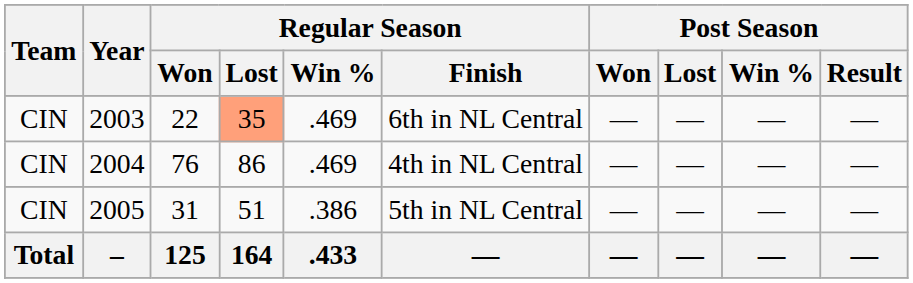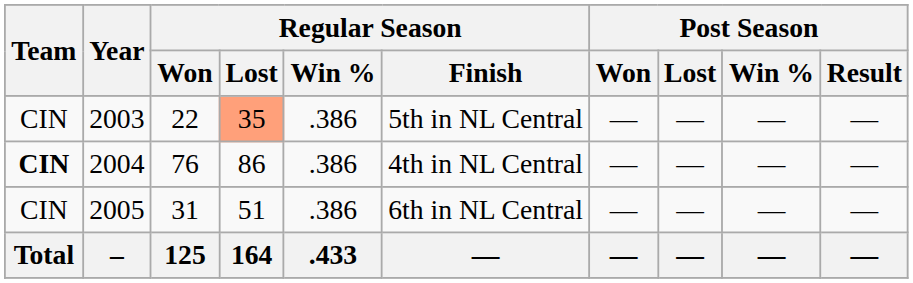2003 | Regular Season / Win %: .469 -> .386
2003 | Regular Season / Finish: 6th in NL Central -> 5th in NL Central
2004 | Team: normal -> bold
2004 | Regular Season / Win %: .469 -> .386
2005 | Regular Season / Finish: 5th in NL Central -> 6th in NL Central
